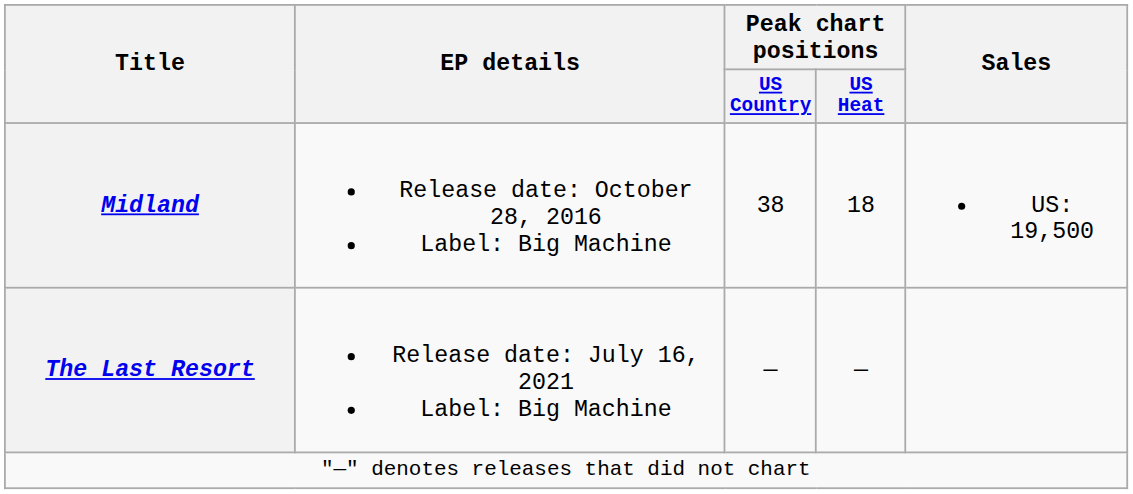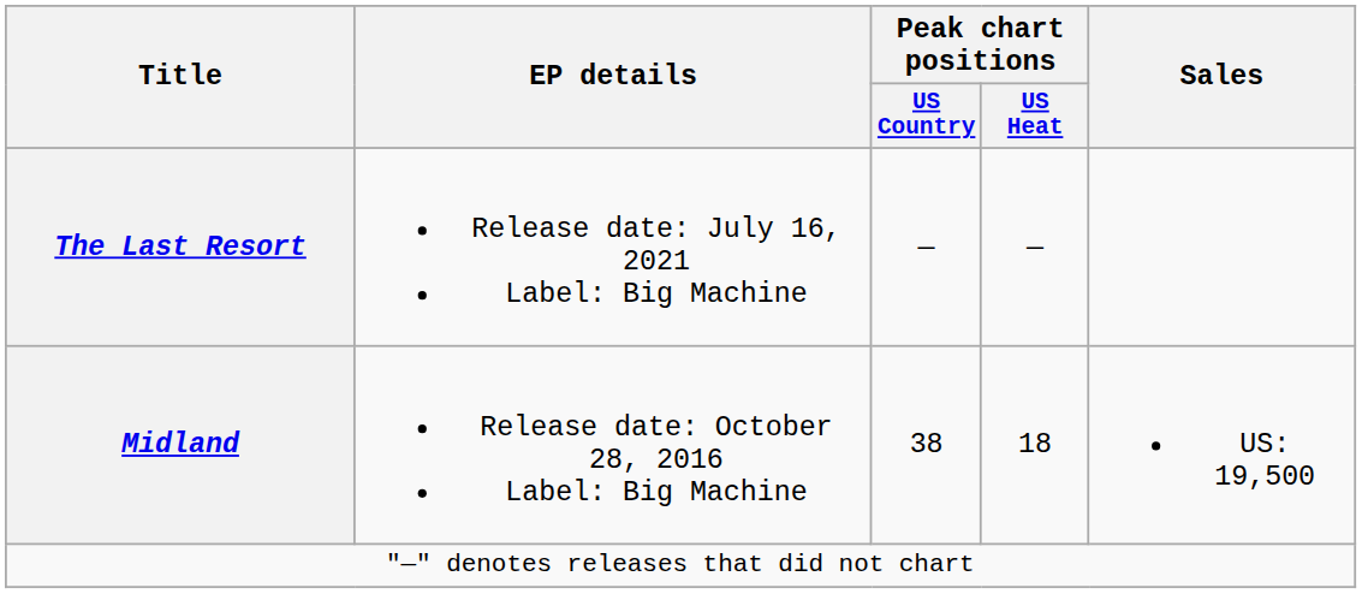rows swapped: Midland <-> The Last Resort
